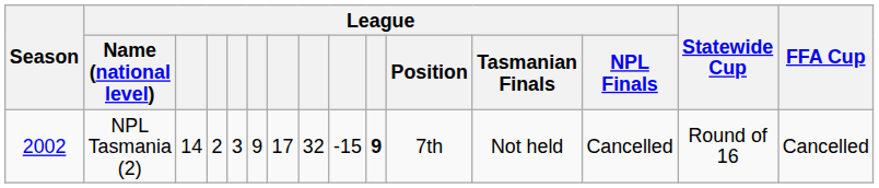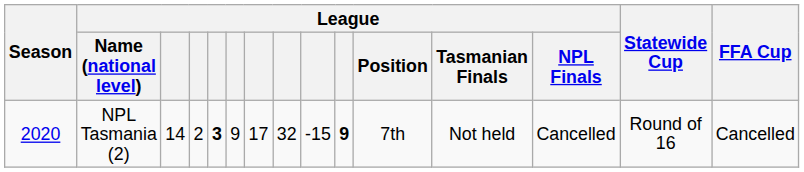NPL Tasmania (2) | Season: 2002 -> 2020
NPL Tasmania (2) | column 5: normal -> bold
